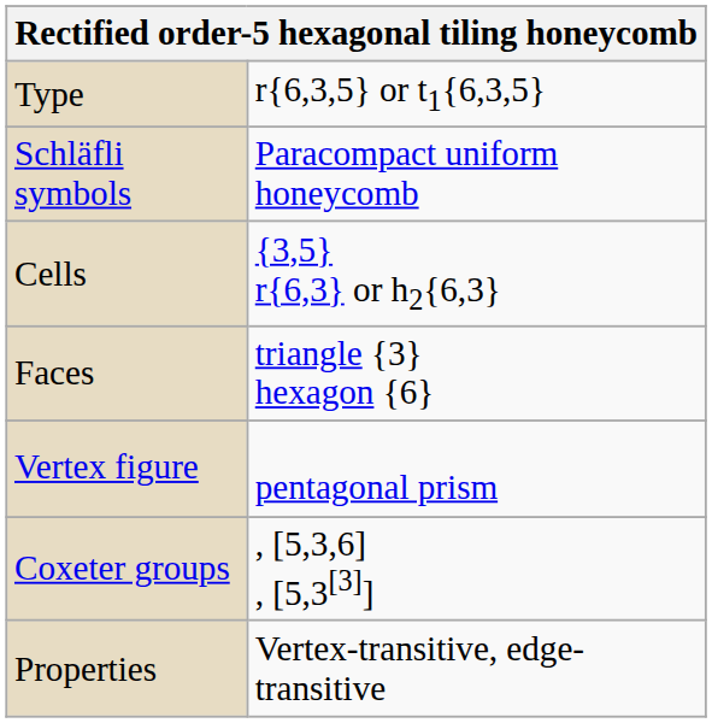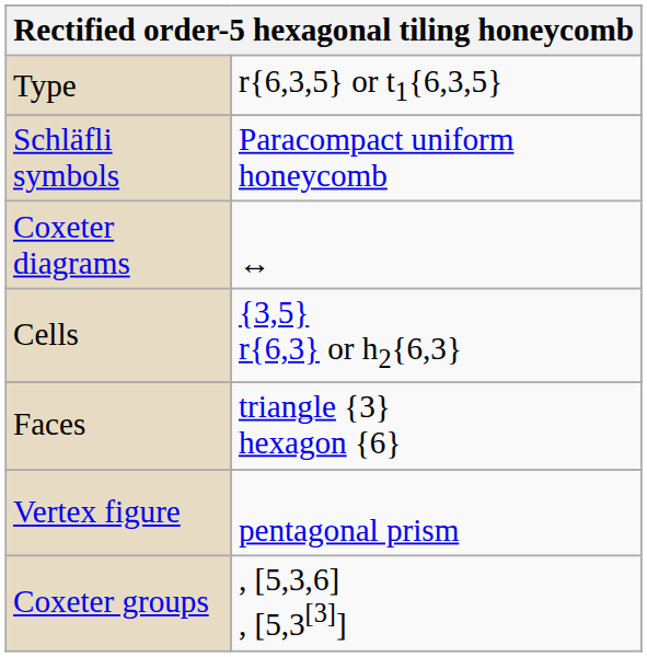+ row: Coxeter diagrams | ↔
- row: Properties | Vertex-transitive, edge-transitive
